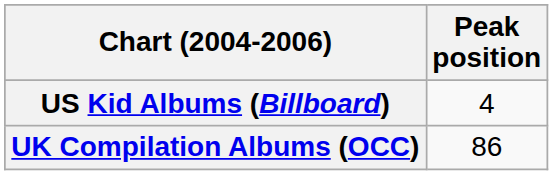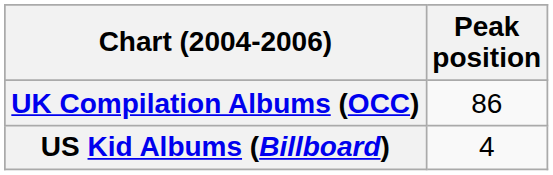rows swapped: UK Compilation Albums (OCC) <-> US Kid Albums (Billboard)
